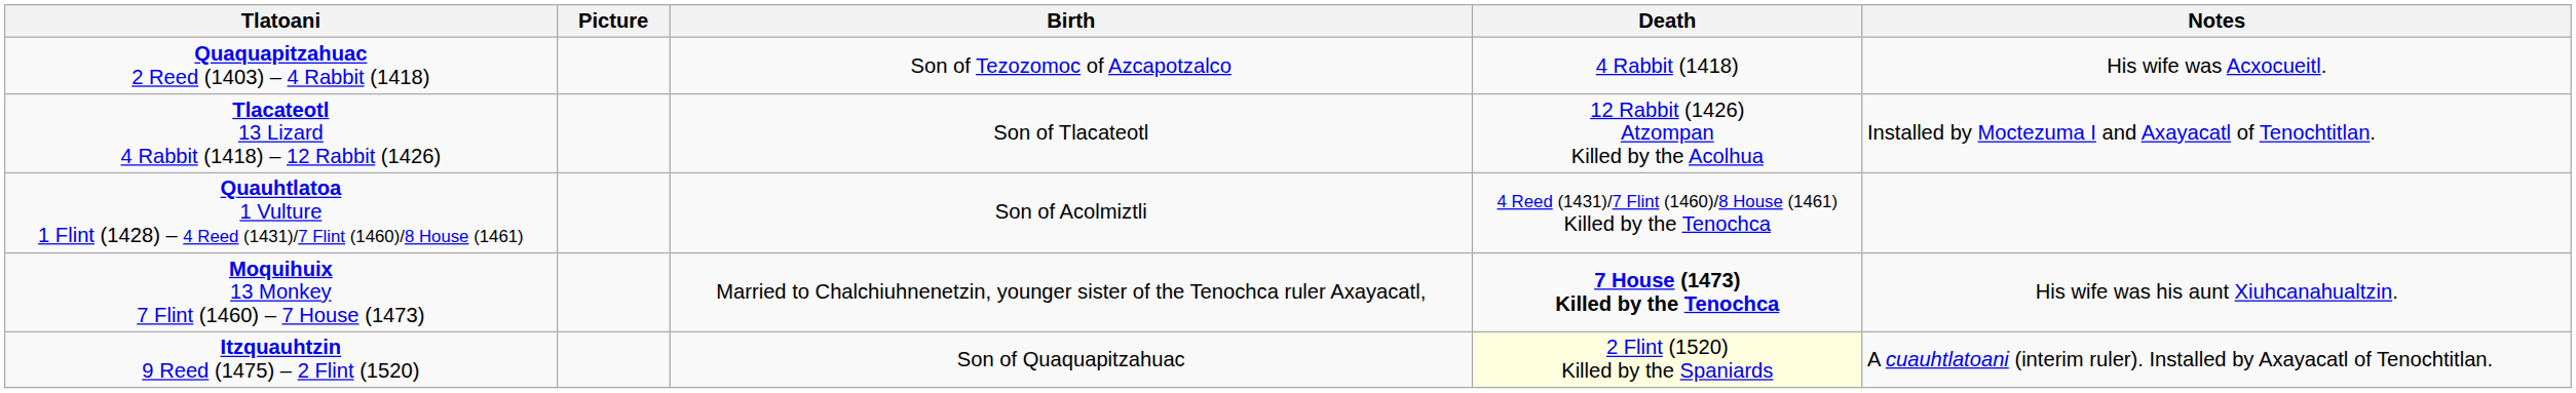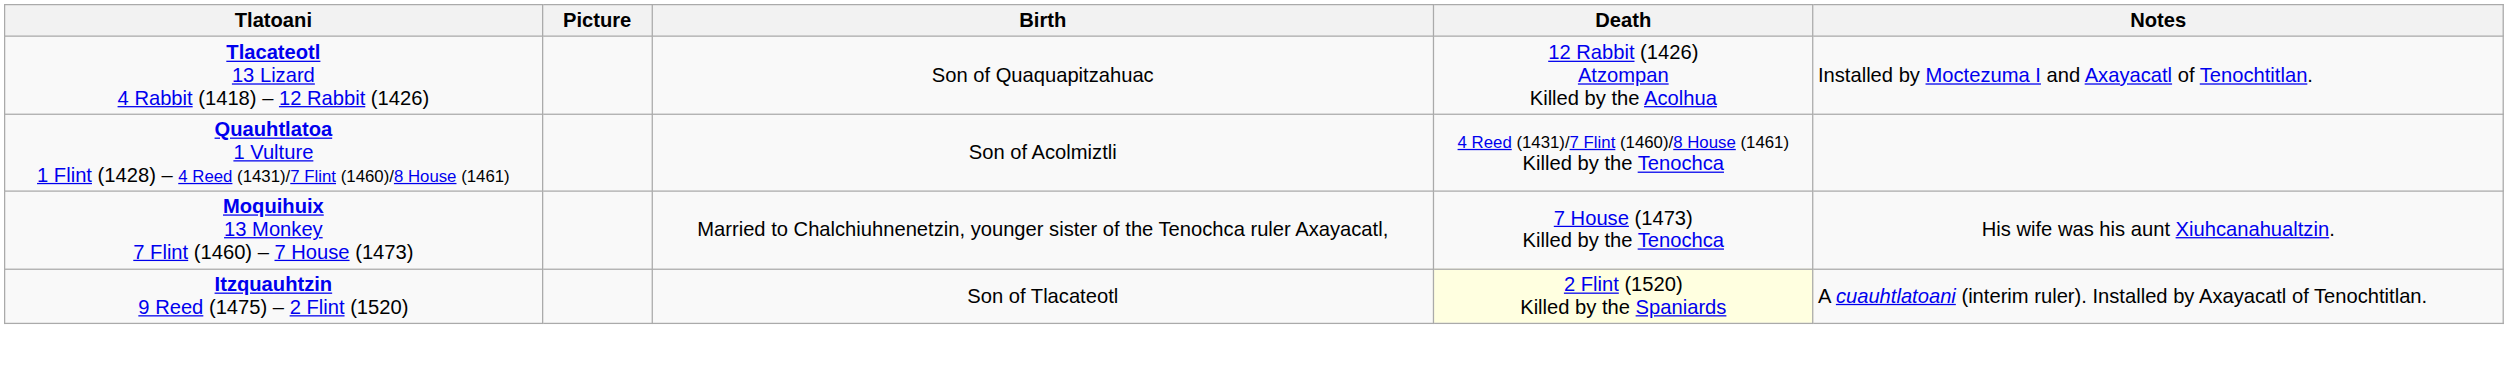- row: Quaquapitzahuac 2 Reed (1403) – 4 Rabbit (1418) | Son of Tezozomoc of Azcapotzalco | 4 Rabbit (1418) | His wife was Acxocueitl.
Tlacateotl 13 Lizard 4 Rabbit (1418) – 12 Rabbit (1426) | Birth: Son of Tlacateotl -> Son of Quaquapitzahuac
Moquihuix 13 Monkey 7 Flint (1460) – 7 House (1473) | Death: bold -> normal
Itzquauhtzin 9 Reed (1475) – 2 Flint (1520) | Birth: Son of Quaquapitzahuac -> Son of Tlacateotl
